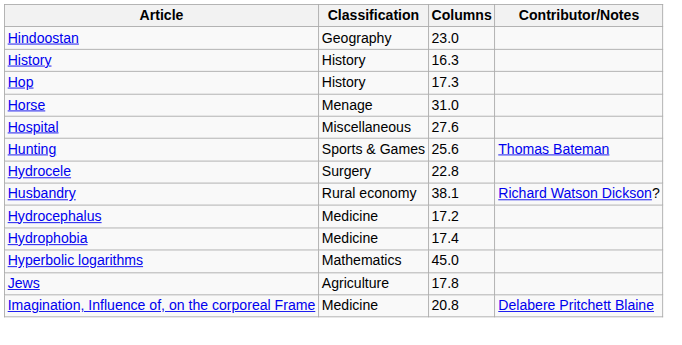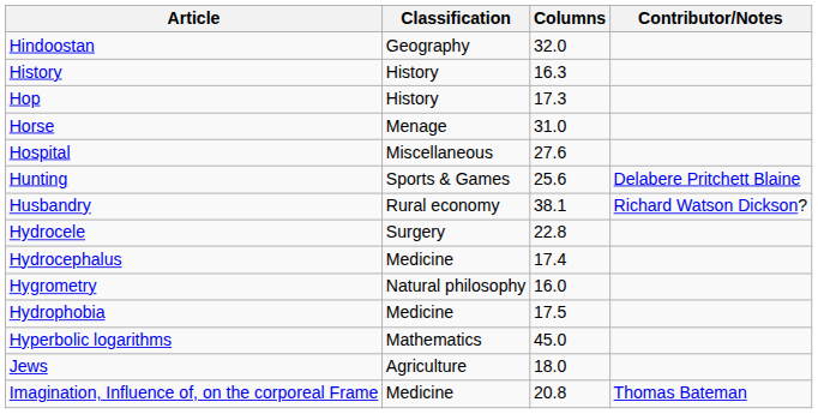Hindoostan | Columns: 23.0 -> 32.0
Hunting | Contributor/Notes: Thomas Bateman -> Delabere Pritchett Blaine
rows swapped: Husbandry <-> Hydrocele
Hydrocephalus | Columns: 17.2 -> 17.4
+ row: Hygrometry | Natural philosophy | 16.0
Hydrophobia | Columns: 17.4 -> 17.5
Jews | Columns: 17.8 -> 18.0
Imagination, Influence of, on the corporeal Frame | Contributor/Notes: Delabere Pritchett Blaine -> Thomas Bateman
